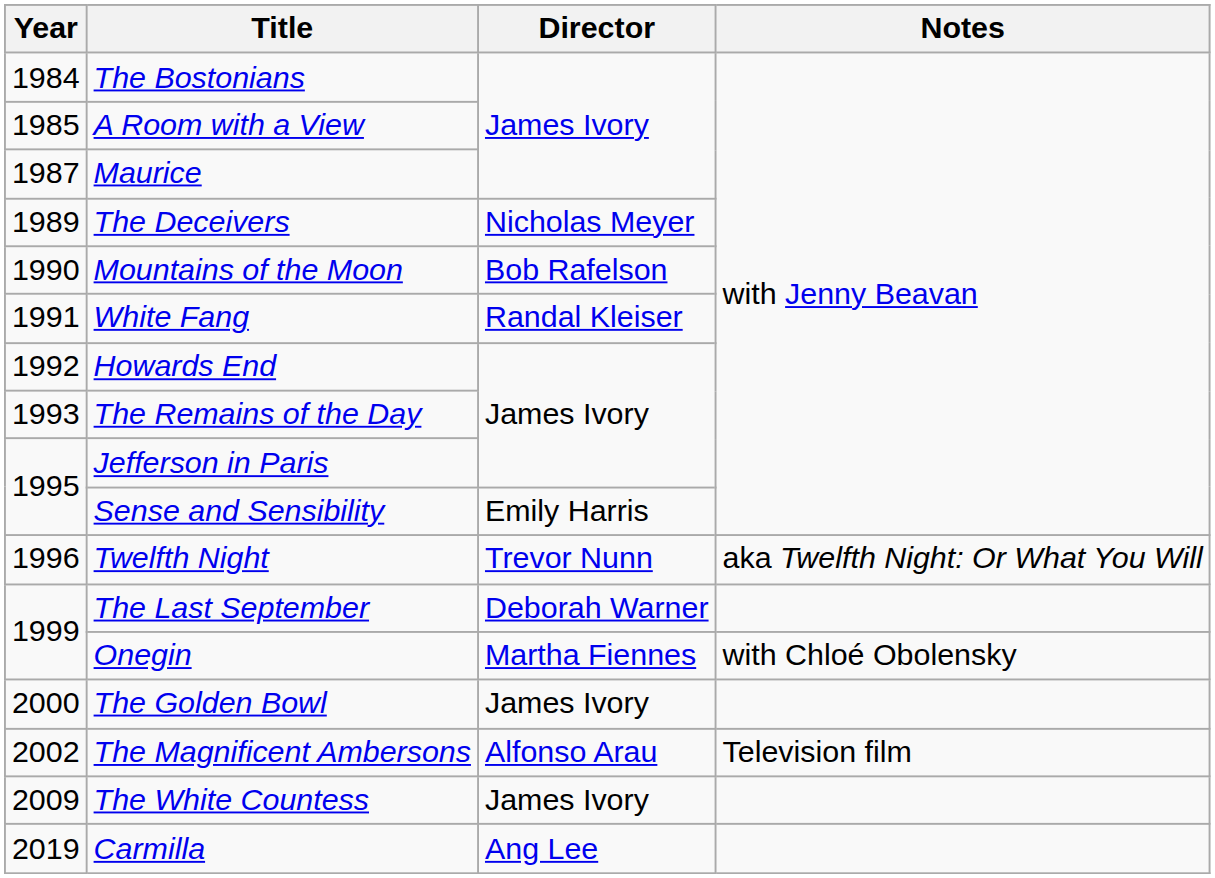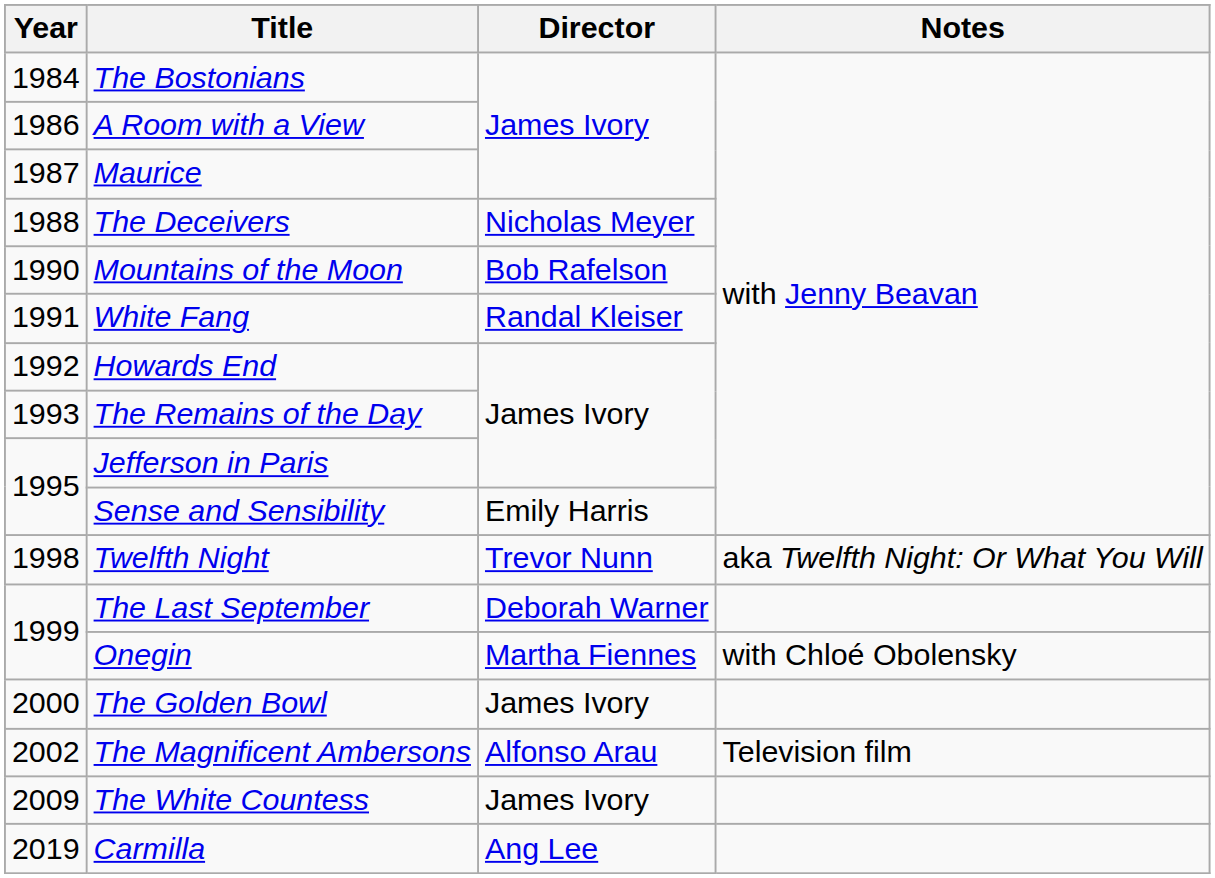A Room with a View | Year: 1985 -> 1986
The Deceivers | Year: 1989 -> 1988
Twelfth Night | Year: 1996 -> 1998
